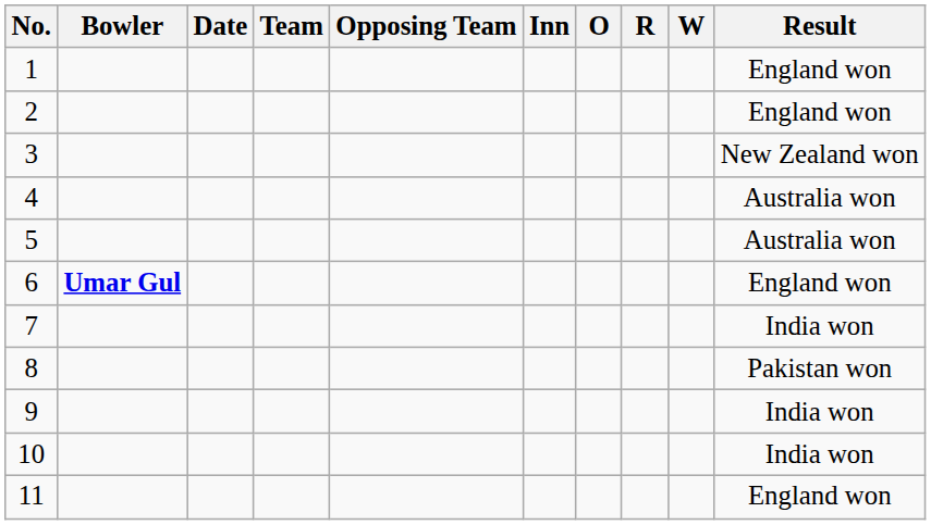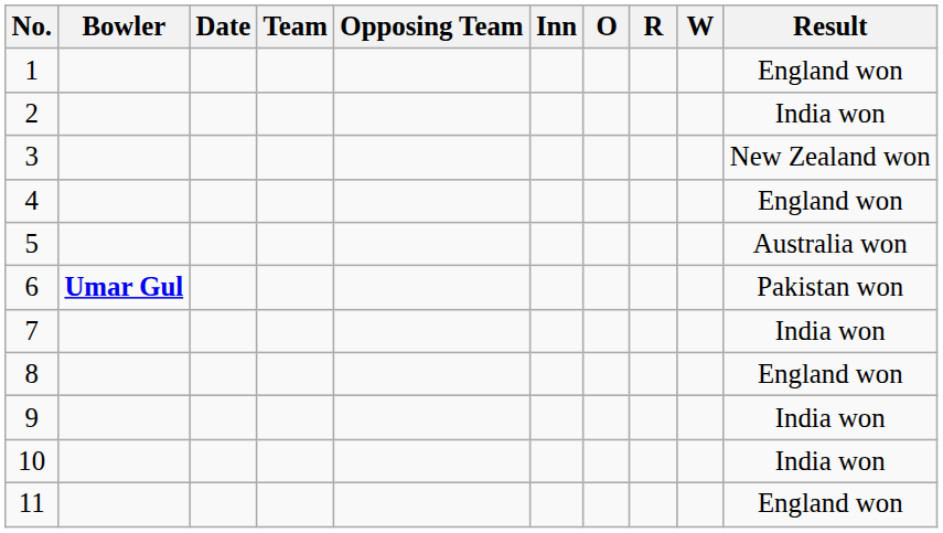2 | Result: England won -> India won
4 | Result: Australia won -> England won
6 | Result: England won -> Pakistan won
8 | Result: Pakistan won -> England won
